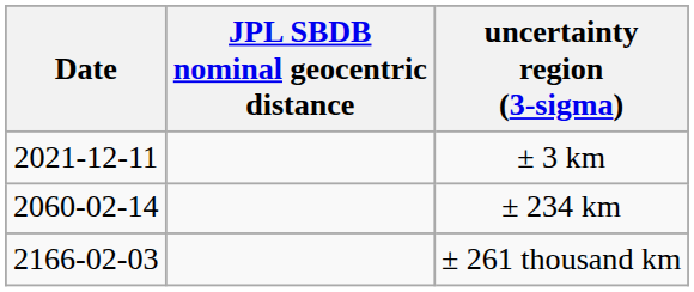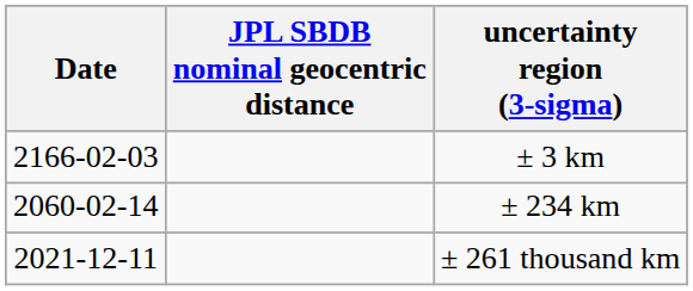± 3 km | Date: 2021-12-11 -> 2166-02-03
± 261 thousand km | Date: 2166-02-03 -> 2021-12-11
